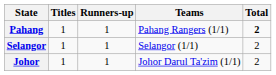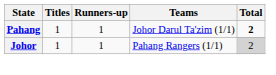Pahang | Teams: Pahang Rangers (1/1) -> Johor Darul Ta'zim (1/1)
- row: Selangor | 1 | 1 | Selangor (1/1) | 2
Johor | Teams: Johor Darul Ta'zim (1/1) -> Pahang Rangers (1/1)
Johor | Total: no background -> lightgrey background
